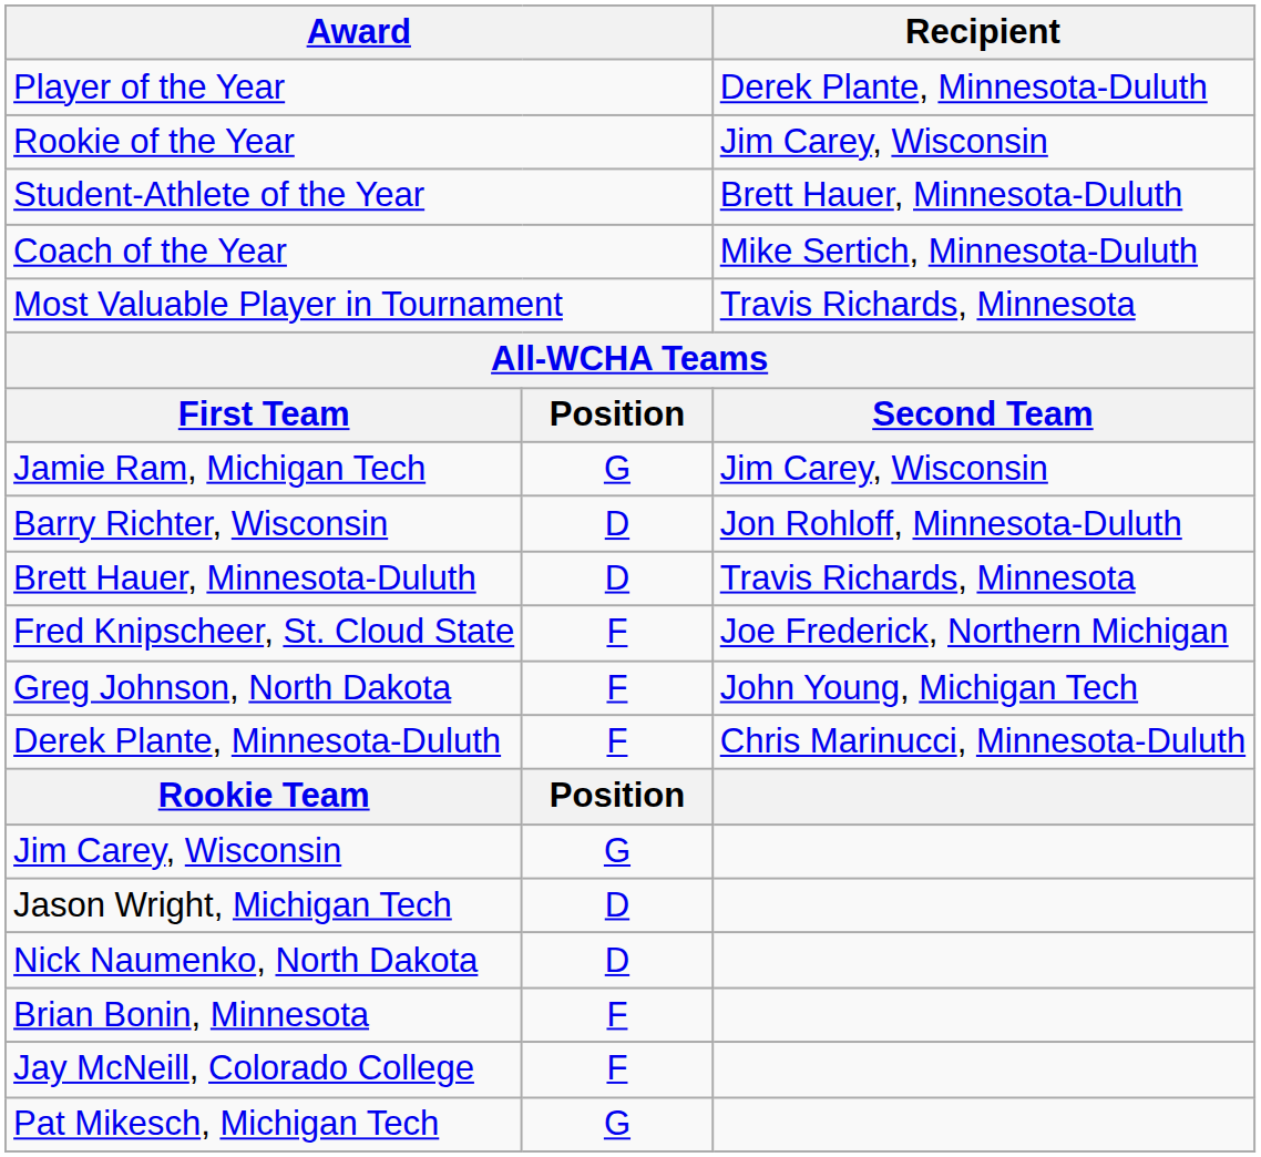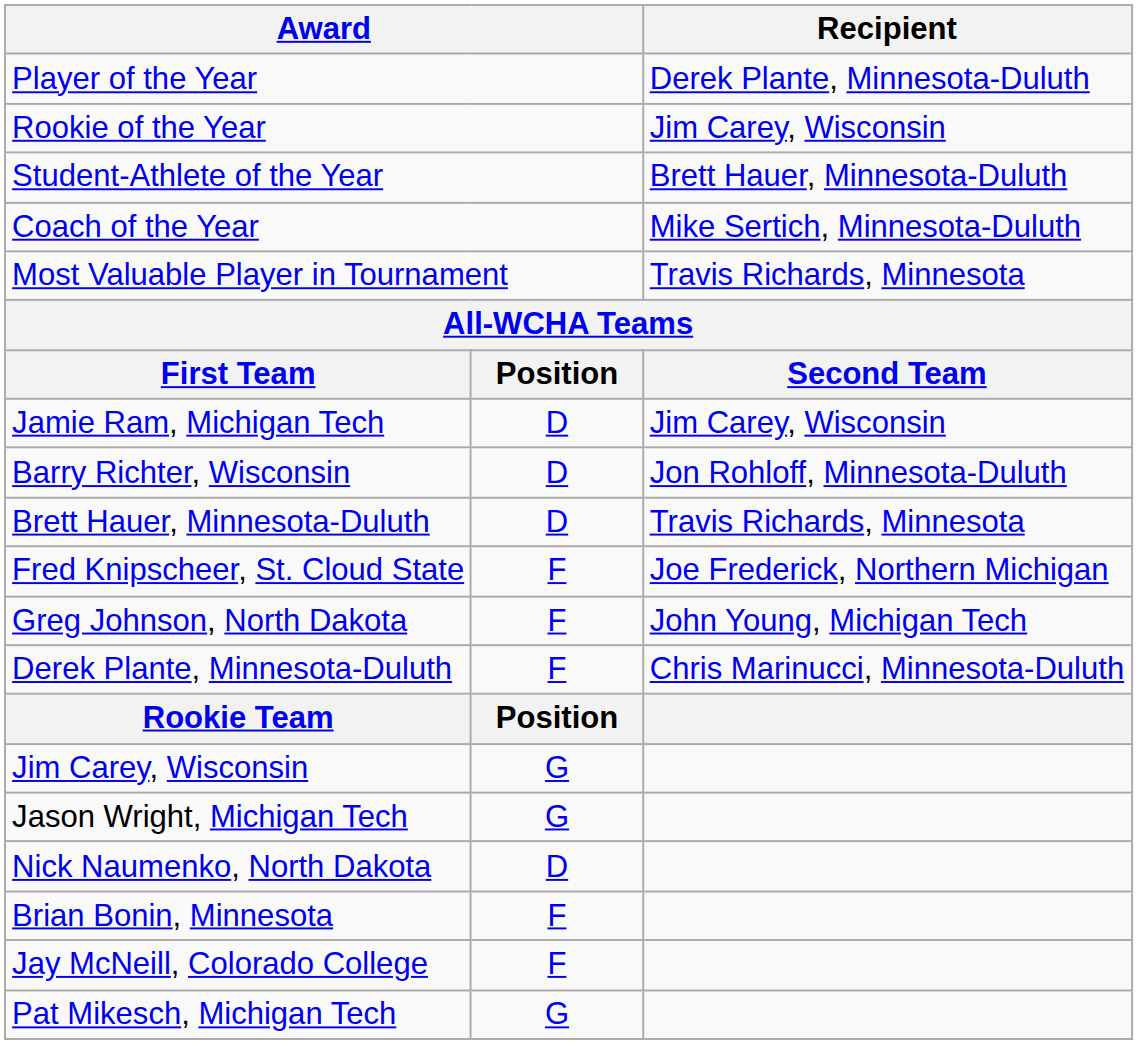Jamie Ram, Michigan Tech | column 2: G -> D
Jason Wright, Michigan Tech | column 2: D -> G
